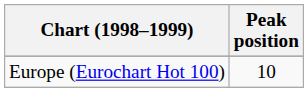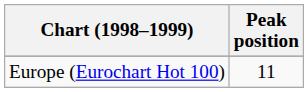Europe (Eurochart Hot 100) | Peak position: 10 -> 11
